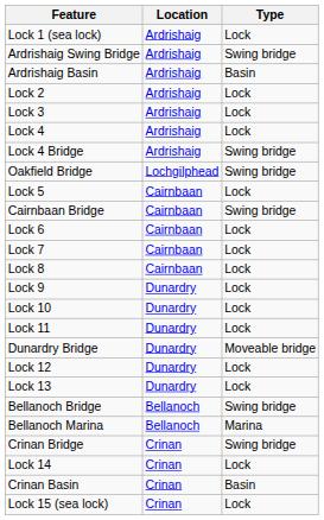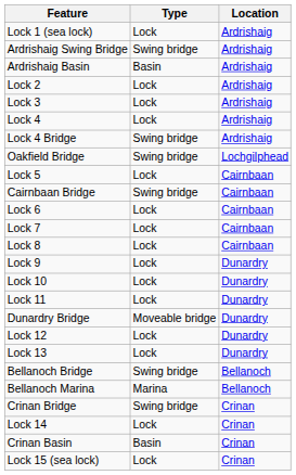columns swapped: Location <-> Type
